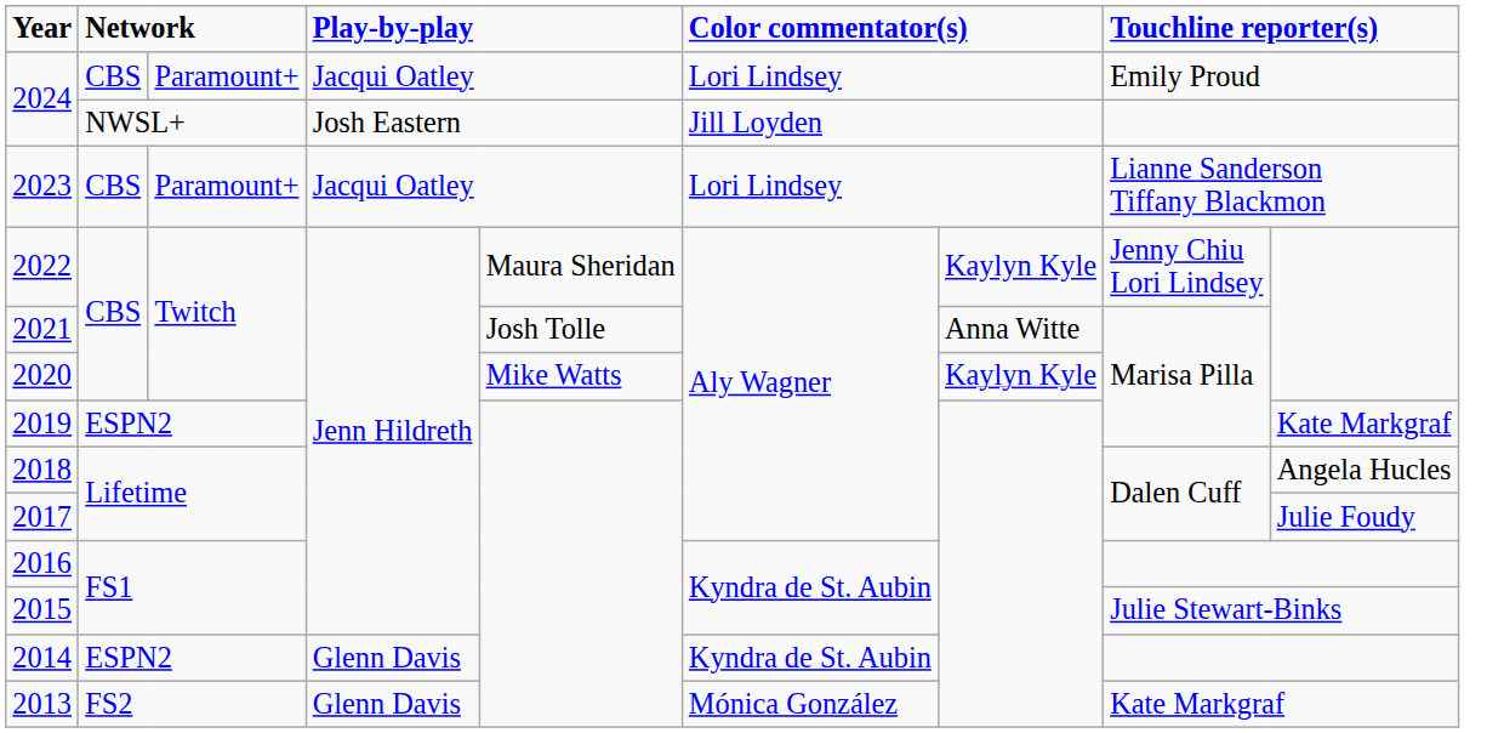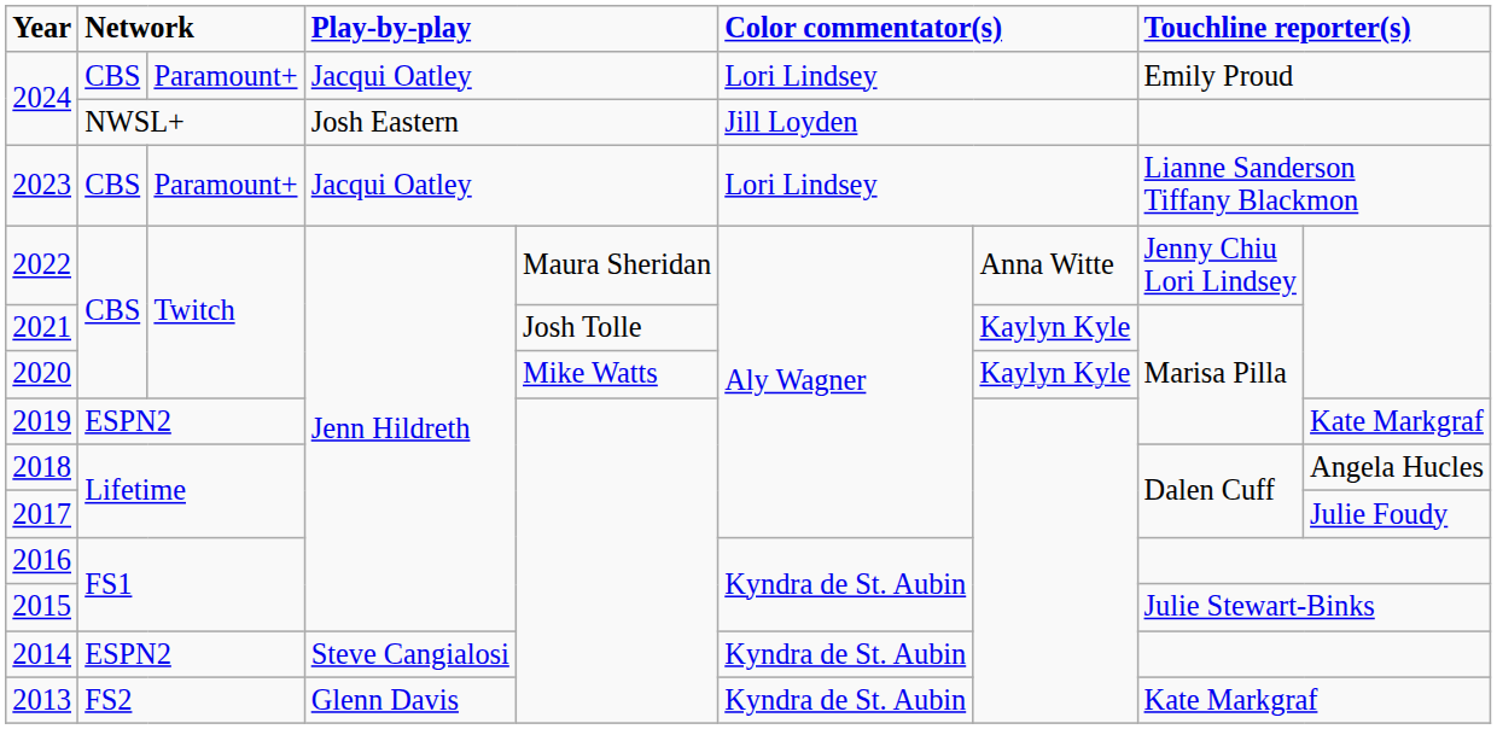2022 | column 7: Kaylyn Kyle -> Anna Witte
2021 | column 7: Anna Witte -> Kaylyn Kyle
2014 | column 4: Glenn Davis -> Steve Cangialosi
2013 | column 6: Mónica González -> Kyndra de St. Aubin
